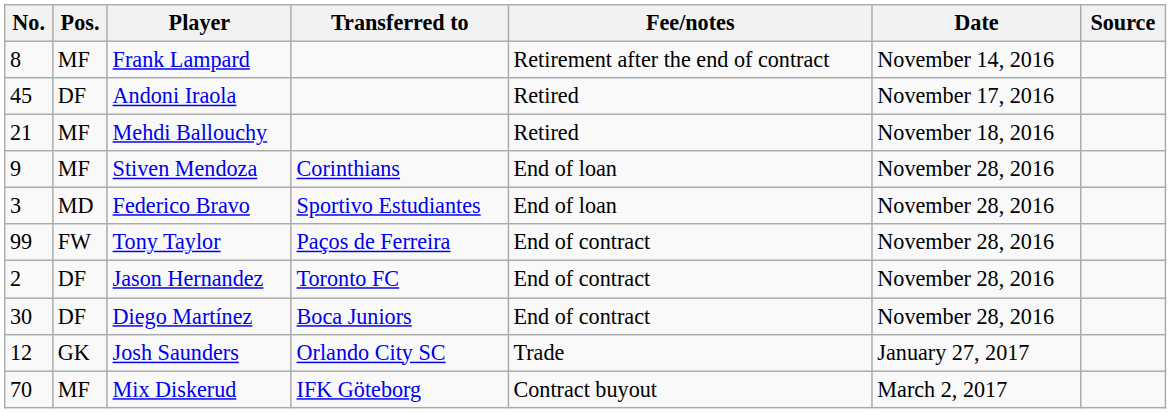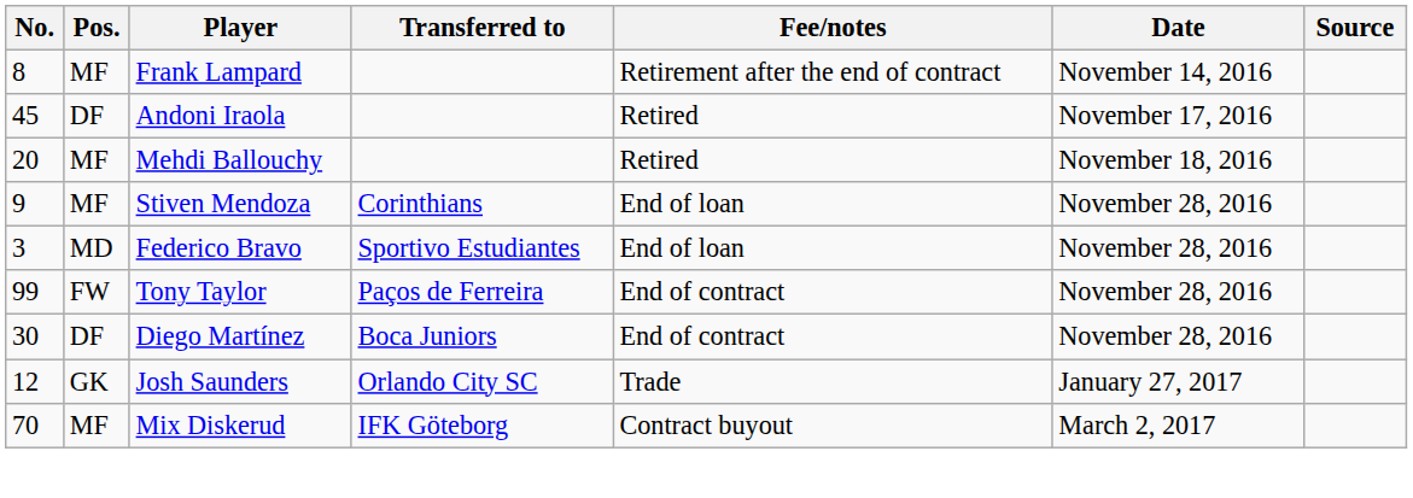Mehdi Ballouchy | No.: 21 -> 20
- row: 2 | DF | Jason Hernandez | Toronto FC | End of contract | November 28, 2016
